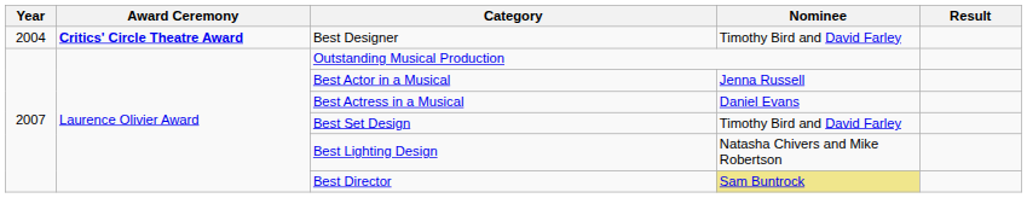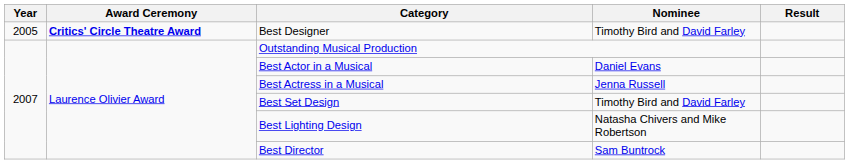Best Designer | Year: 2004 -> 2005
Best Actor in a Musical | Nominee: Jenna Russell -> Daniel Evans
Best Actress in a Musical | Nominee: Daniel Evans -> Jenna Russell
Best Director | Nominee: khaki background -> no background
